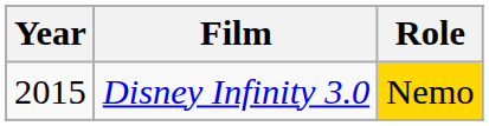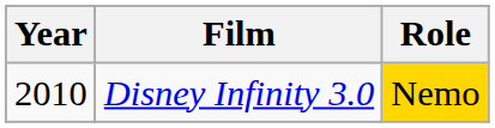Disney Infinity 3.0 | Year: 2015 -> 2010
